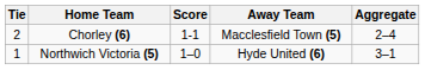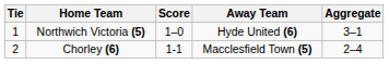rows swapped: Northwich Victoria (5) <-> Chorley (6)
